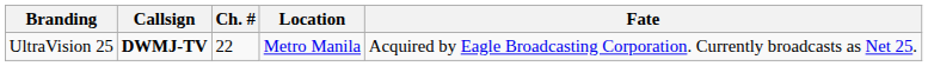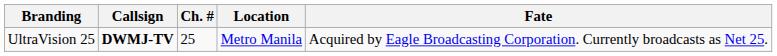UltraVision 25 | Ch. #: 22 -> 25
